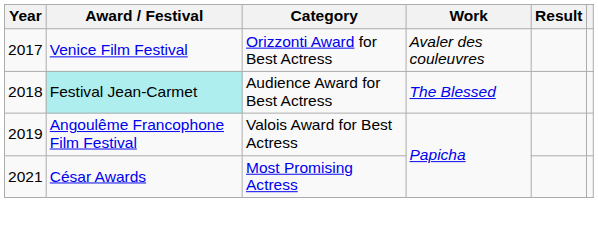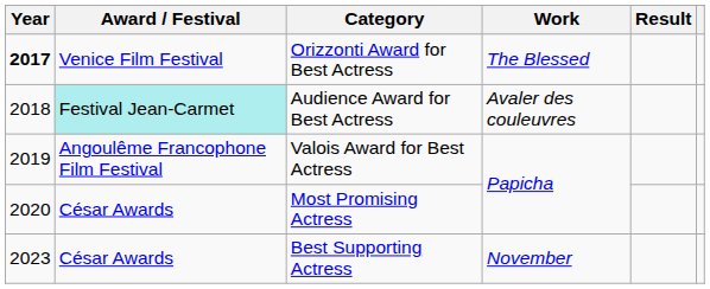Orizzonti Award for Best Actress | Year: normal -> bold
Orizzonti Award for Best Actress | Work: Avaler des couleuvres -> The Blessed
Audience Award for Best Actress | Work: The Blessed -> Avaler des couleuvres
Most Promising Actress | Year: 2021 -> 2020
+ row: 2023 | César Awards | Best Supporting Actress | November
